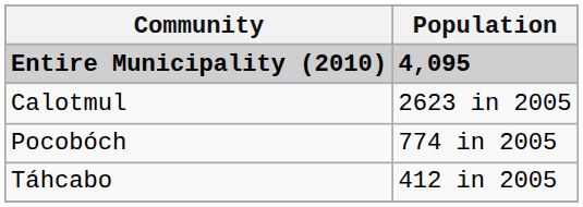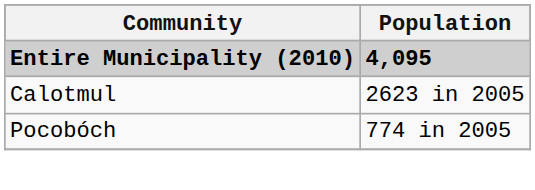- row: Táhcabo | 412 in 2005
